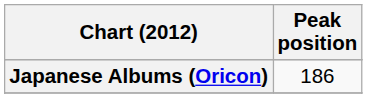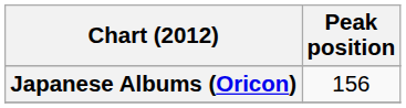Japanese Albums (Oricon) | Peak position: 186 -> 156
